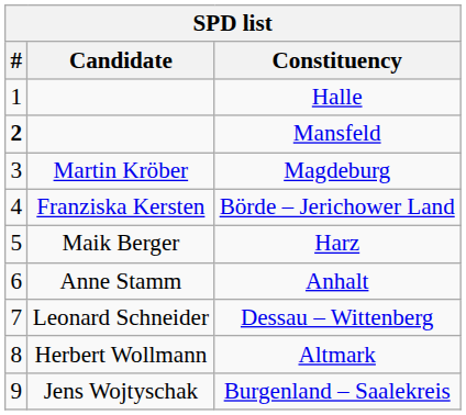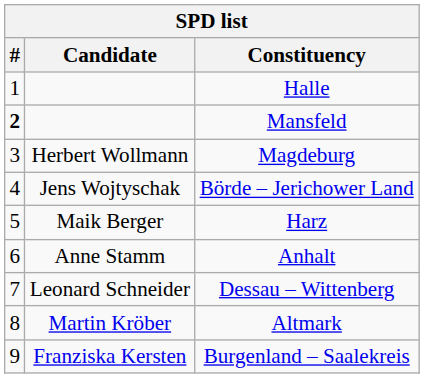Magdeburg | Candidate: Martin Kröber -> Herbert Wollmann
Börde – Jerichower Land | Candidate: Franziska Kersten -> Jens Wojtyschak
Altmark | Candidate: Herbert Wollmann -> Martin Kröber
Burgenland – Saalekreis | Candidate: Jens Wojtyschak -> Franziska Kersten
